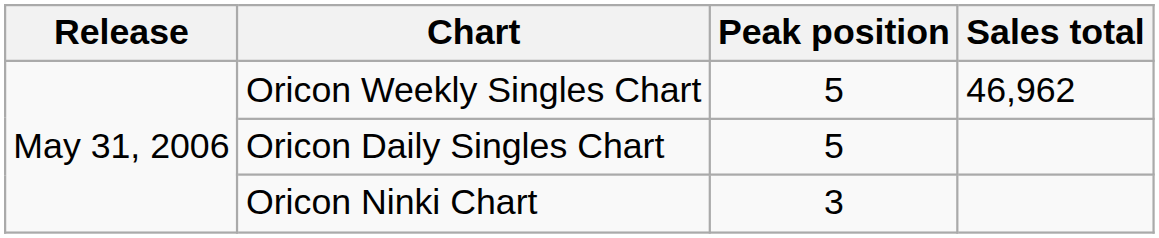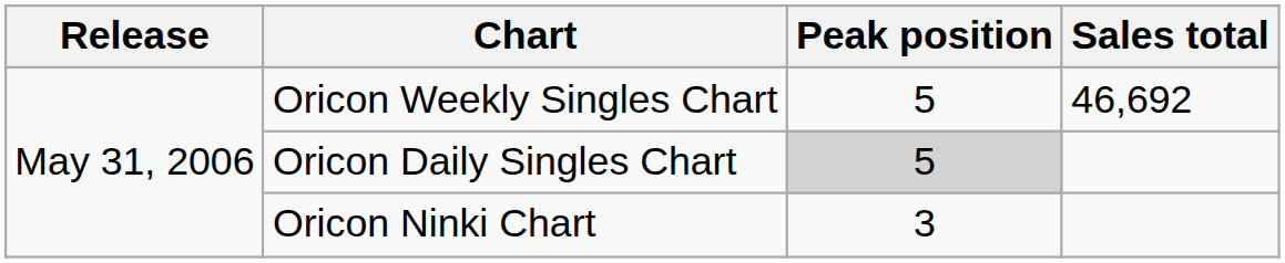Oricon Weekly Singles Chart | Sales total: 46,962 -> 46,692
Oricon Daily Singles Chart | Peak position: no background -> lightgrey background
